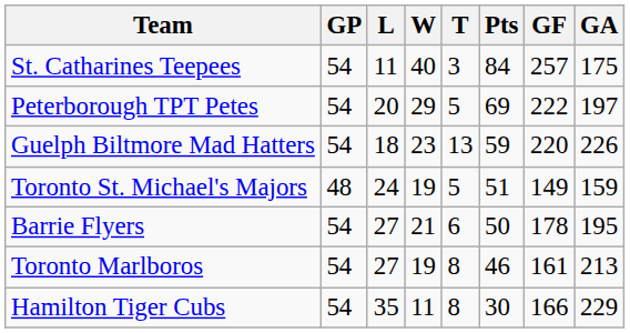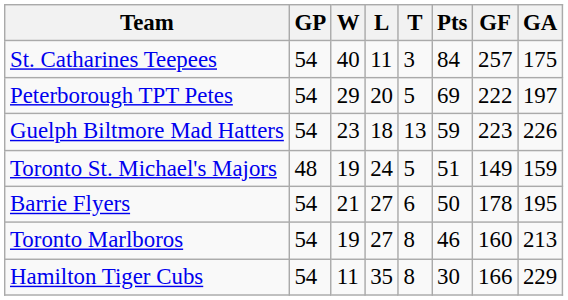columns swapped: W <-> L
Guelph Biltmore Mad Hatters | GF: 220 -> 223
Toronto Marlboros | GF: 161 -> 160
